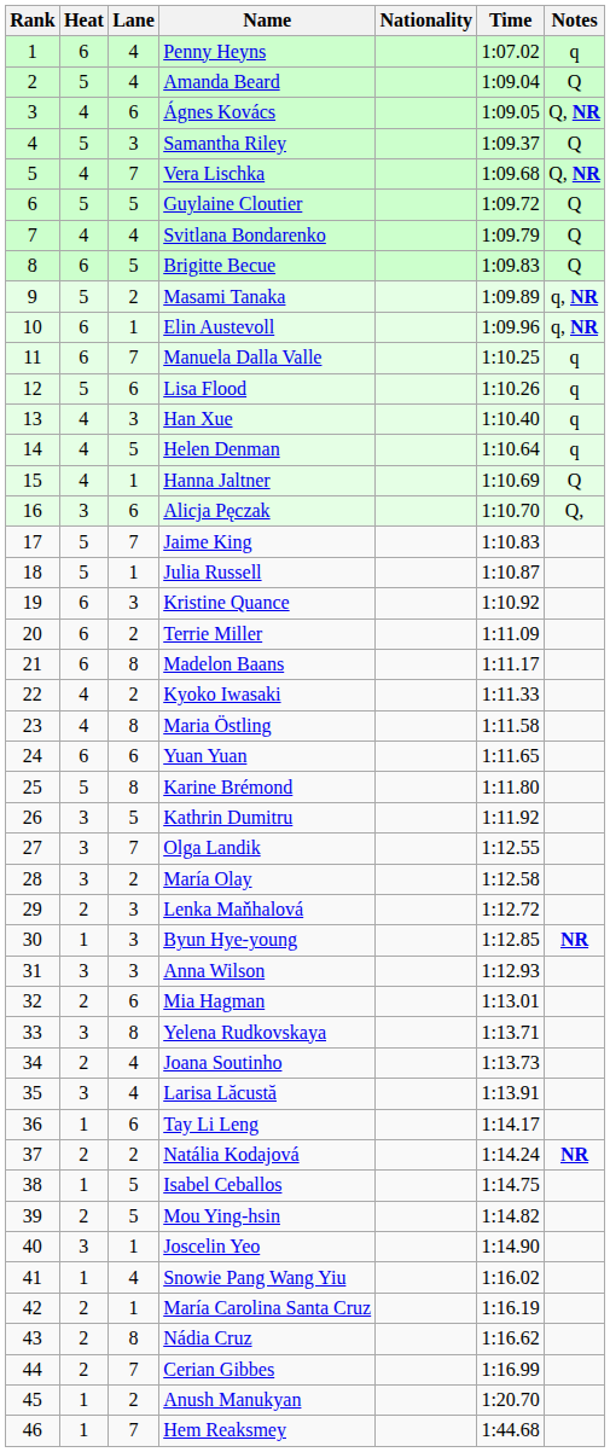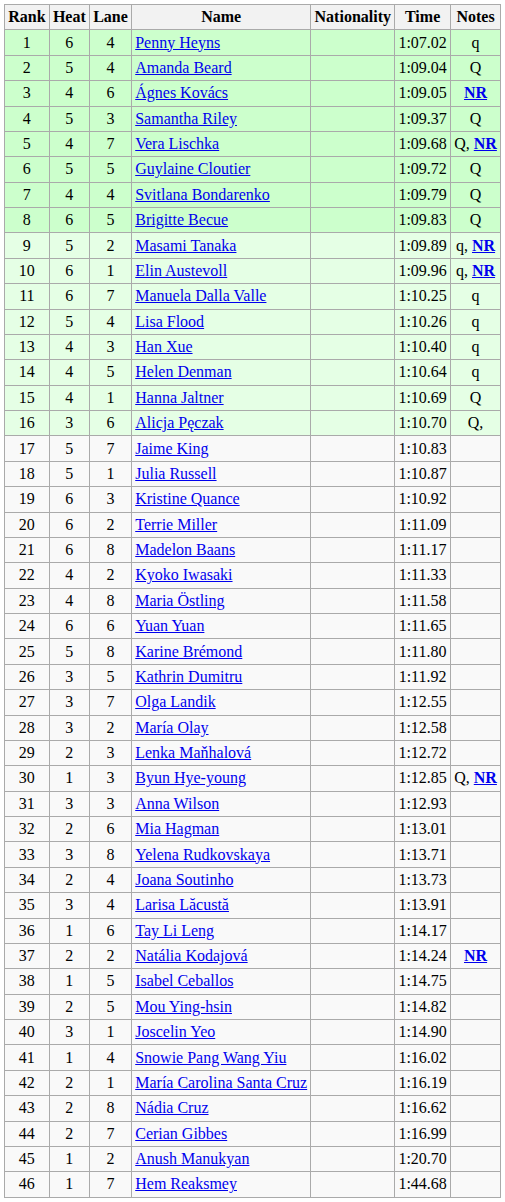Ágnes Kovács | Notes: Q, NR -> NR
Lisa Flood | Lane: 6 -> 4
Byun Hye-young | Notes: NR -> Q, NR
